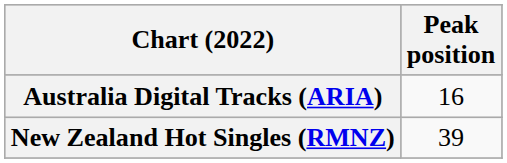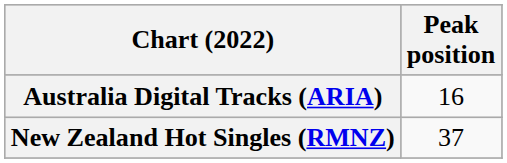New Zealand Hot Singles (RMNZ) | Peak position: 39 -> 37
